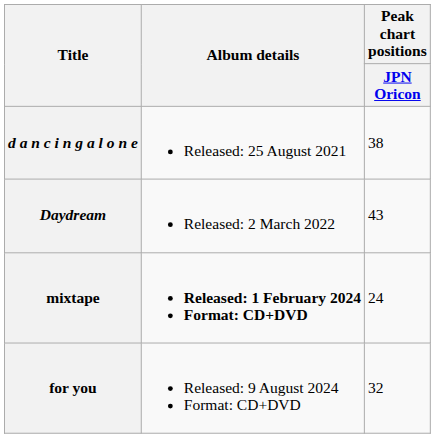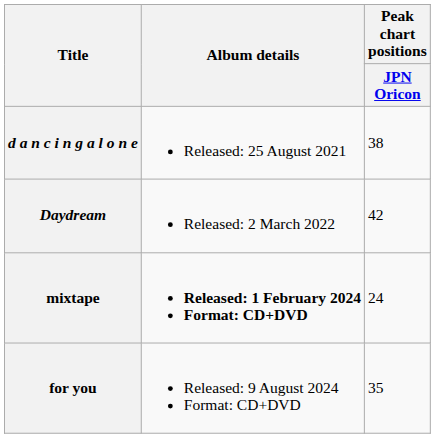Daydream | Peak chart positions / JPN Oricon: 43 -> 42
for you | Peak chart positions / JPN Oricon: 32 -> 35
